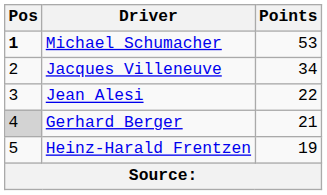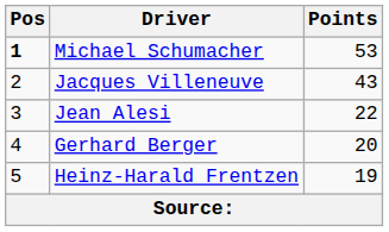Jacques Villeneuve | Points: 34 -> 43
Gerhard Berger | Pos: lightgrey background -> no background
Gerhard Berger | Points: 21 -> 20
